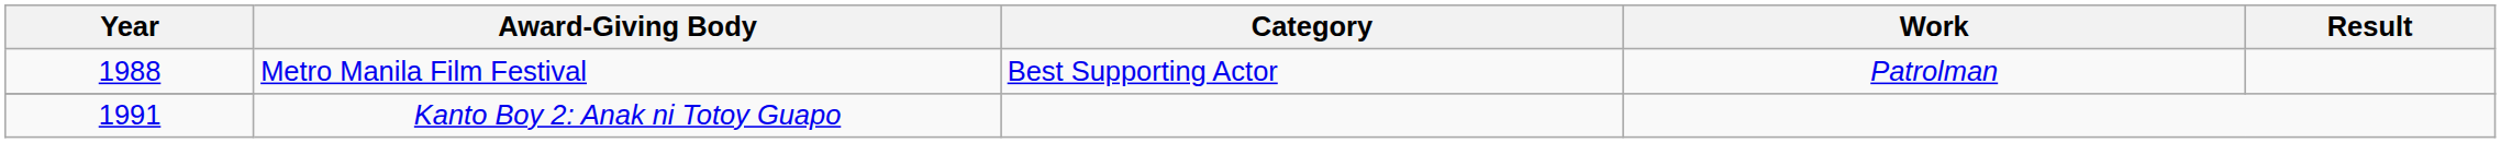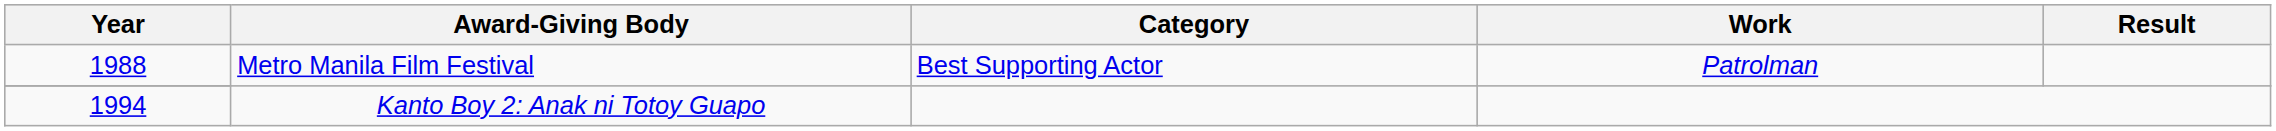Kanto Boy 2: Anak ni Totoy Guapo | Year: 1991 -> 1994
